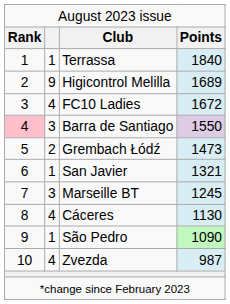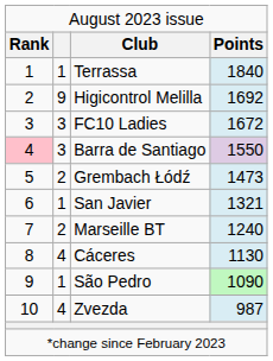Higicontrol Melilla | column 4: 1689 -> 1692
FC10 Ladies | column 2: 4 -> 3
Marseille BT | column 2: 3 -> 2
Marseille BT | column 4: 1245 -> 1240
